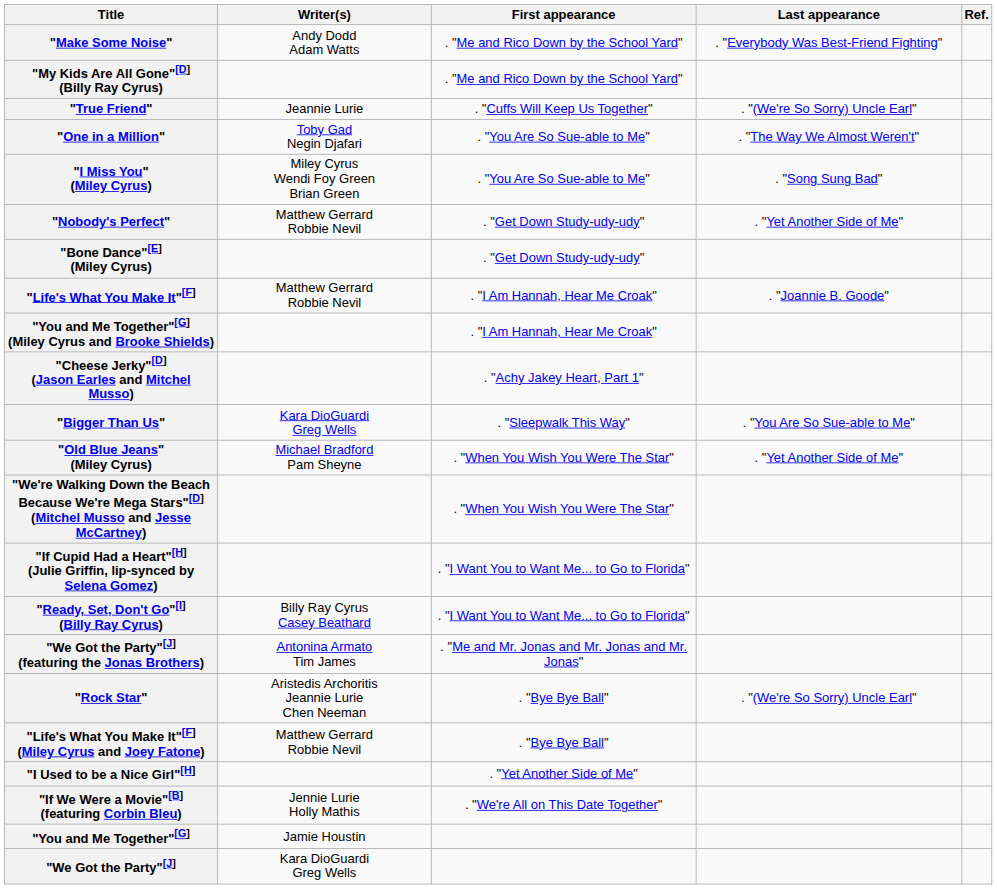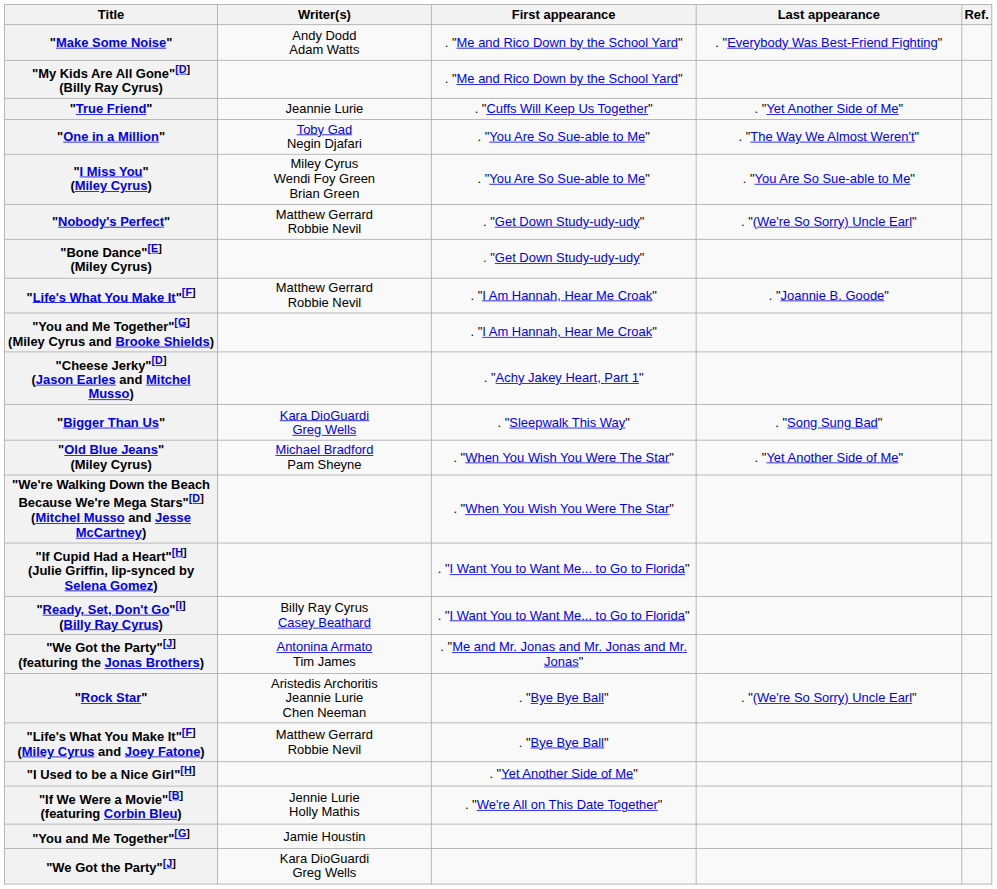"True Friend" | Last appearance: . "(We're So Sorry) Uncle Earl" -> . "Yet Another Side of Me"
"I Miss You" (Miley Cyrus) | Last appearance: . "Song Sung Bad" -> . "You Are So Sue-able to Me"
"Nobody's Perfect" | Last appearance: . "Yet Another Side of Me" -> . "(We're So Sorry) Uncle Earl"
"Bigger Than Us" | Last appearance: . "You Are So Sue-able to Me" -> . "Song Sung Bad"
